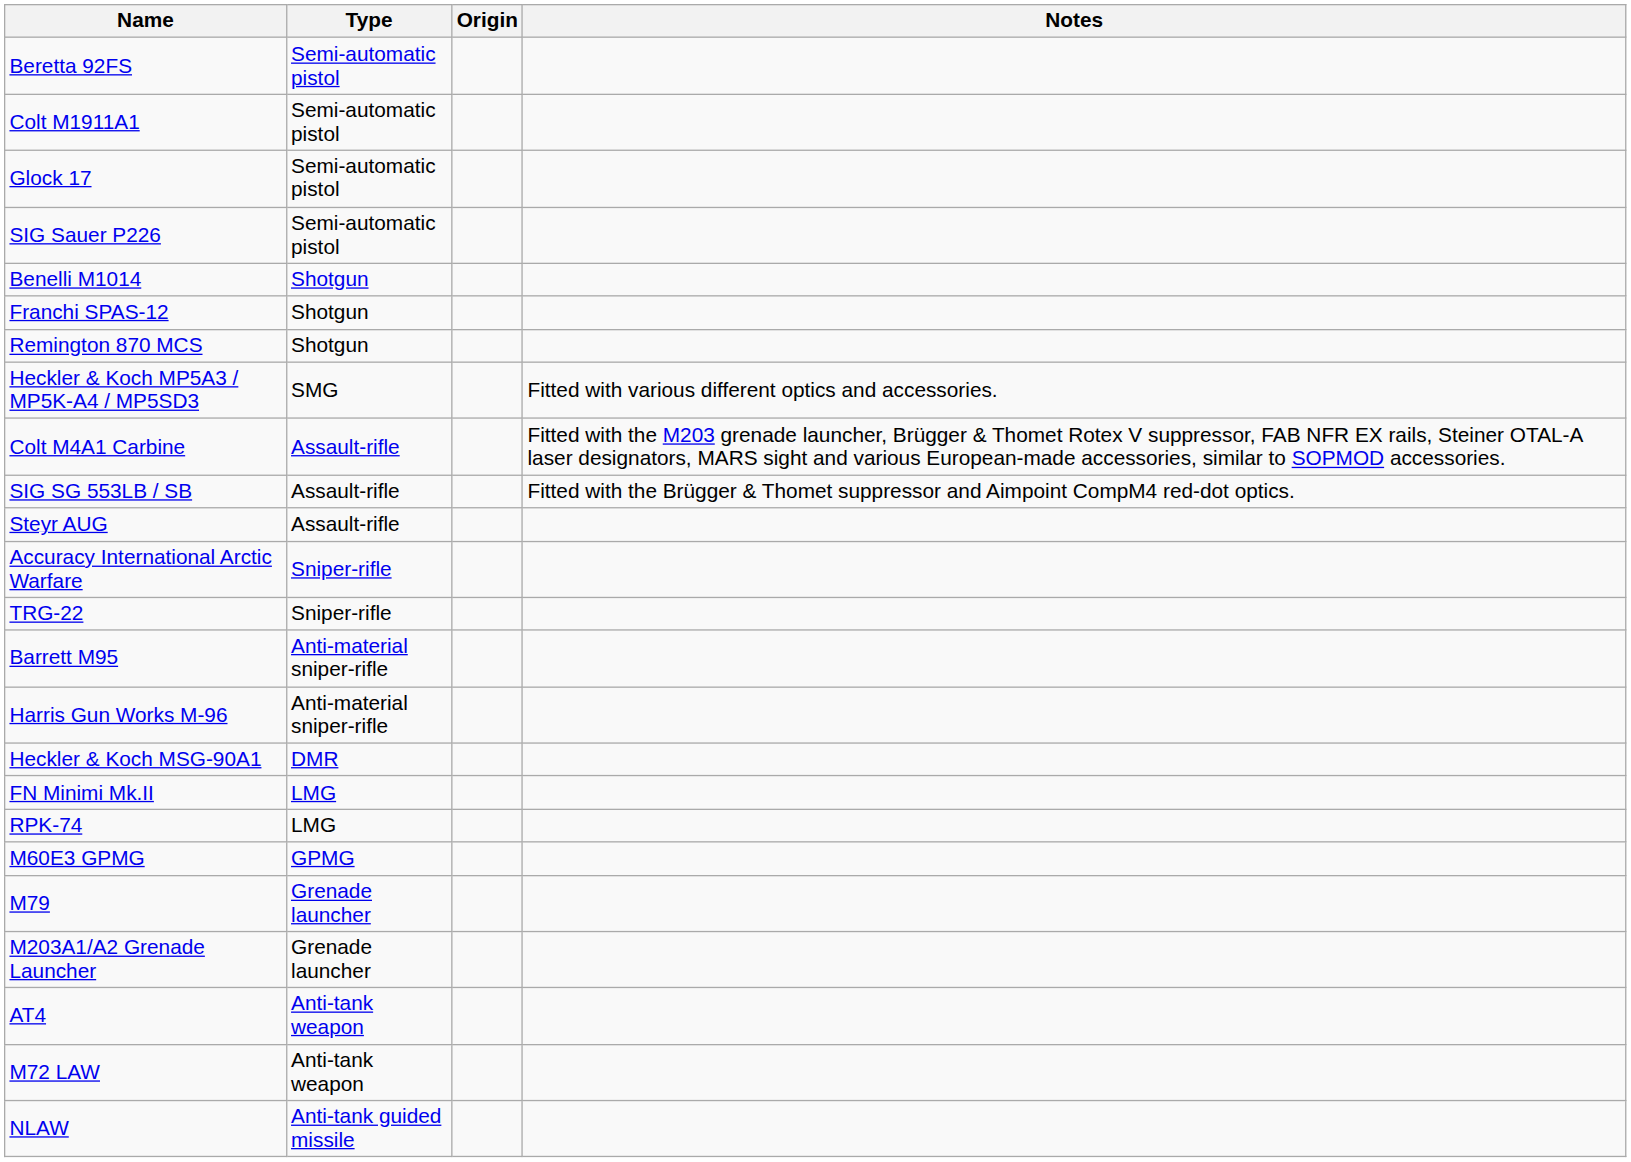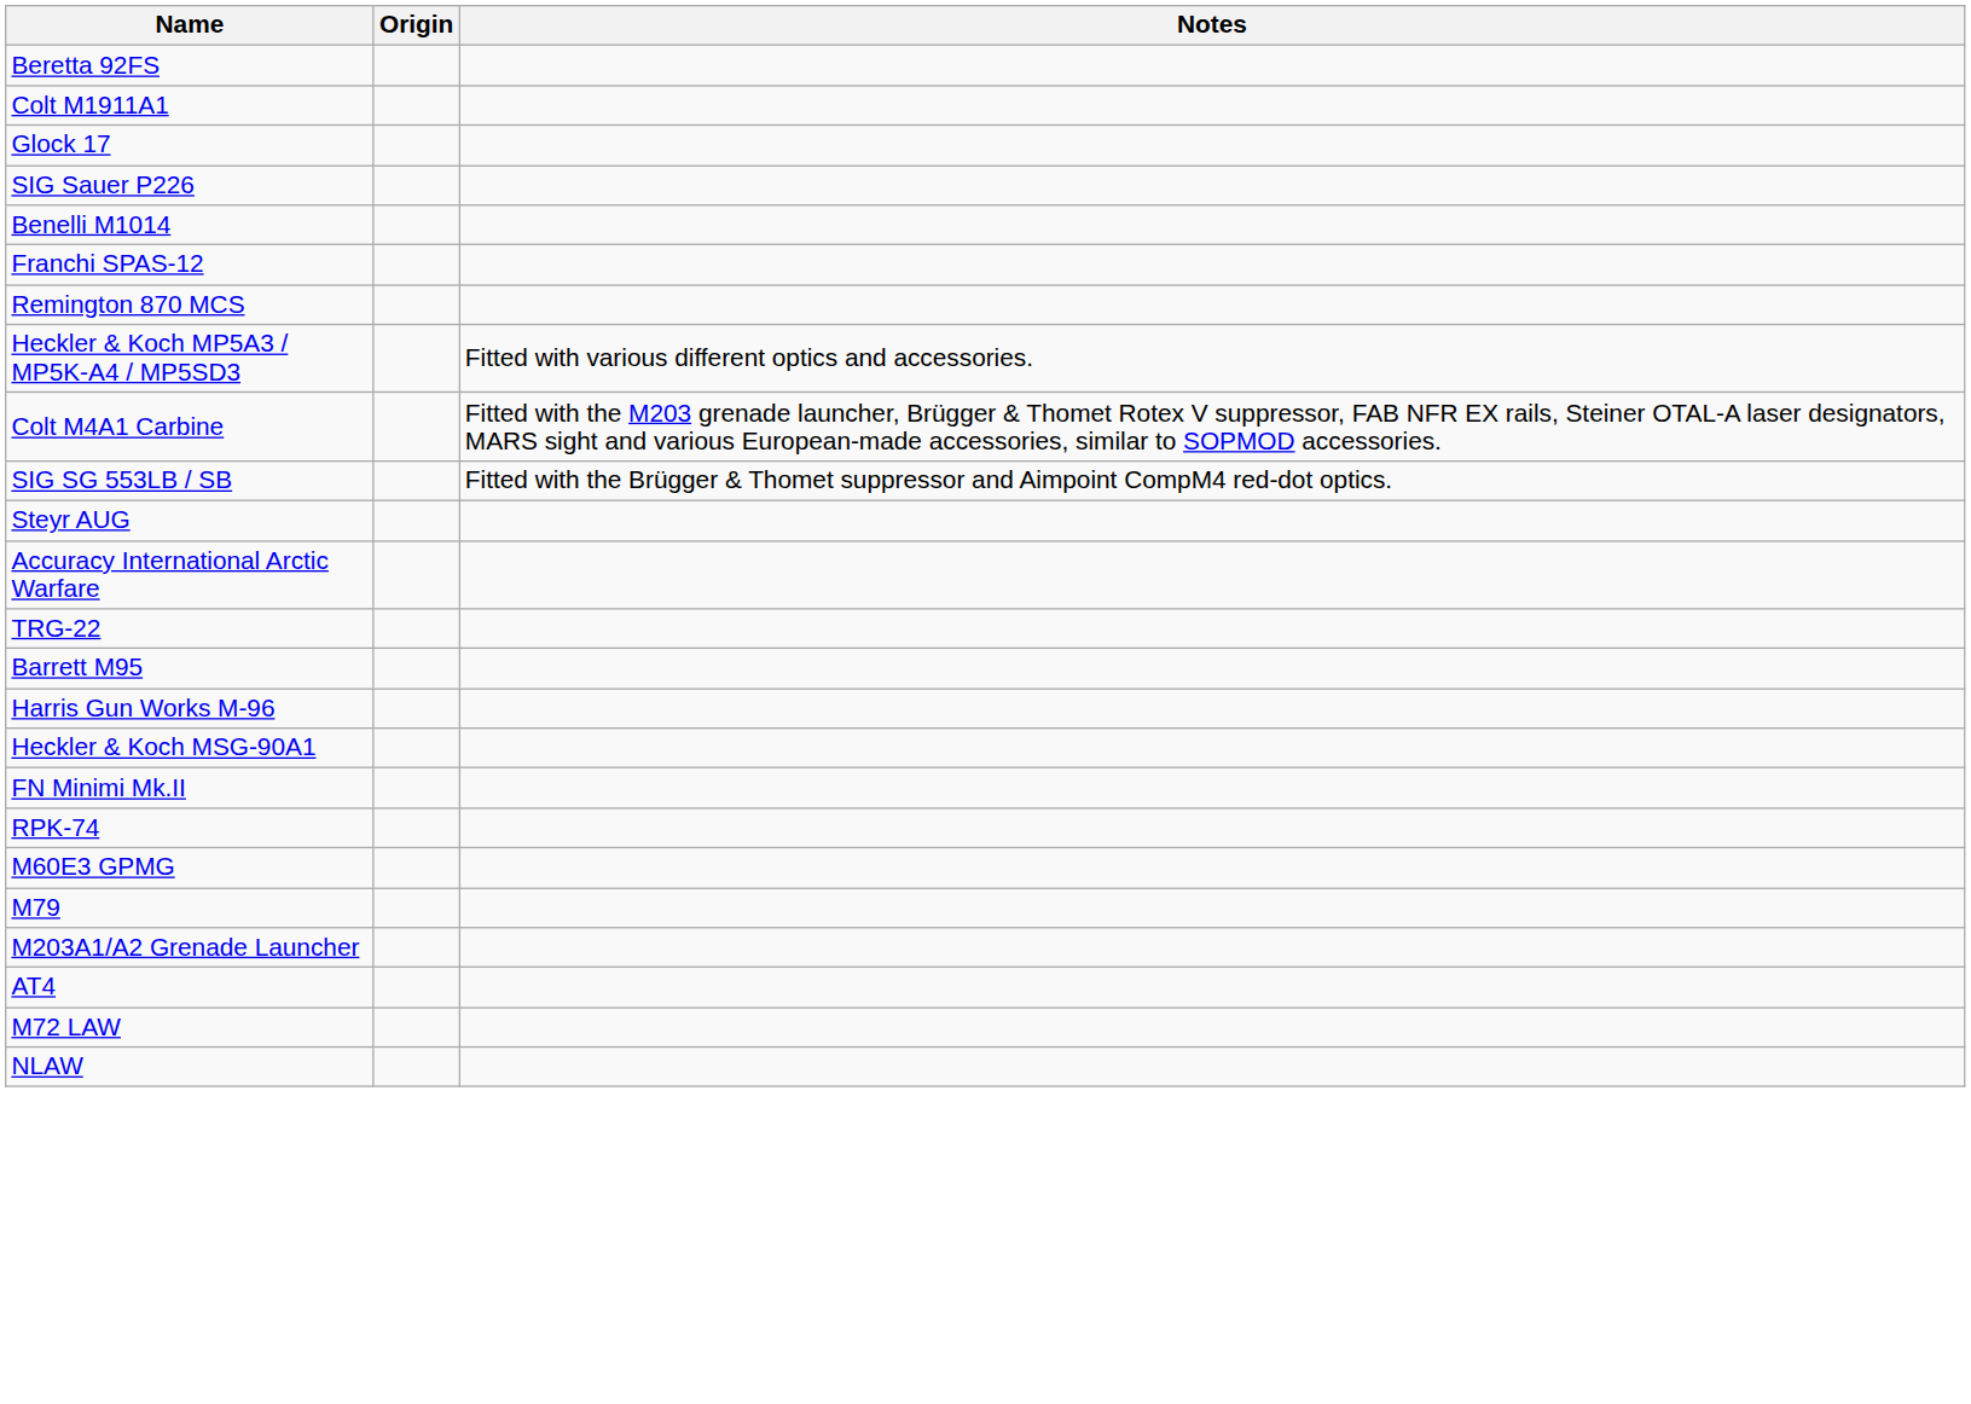- column: Type | Semi-automatic pistol | Semi-automatic pistol | Semi-automatic pistol | Semi-automatic pistol | Shotgun | Shotgun | Shotgun | SMG | Assault-rifle | Assault-rifle | Assault-rifle | Sniper-rifle | Sniper-rifle | Anti-material sniper-rifle | Anti-material sniper-rifle | DMR | LMG | LMG | GPMG | Grenade launcher | Grenade launcher | Anti-tank weapon | Anti-tank weapon | Anti-tank guided missile
